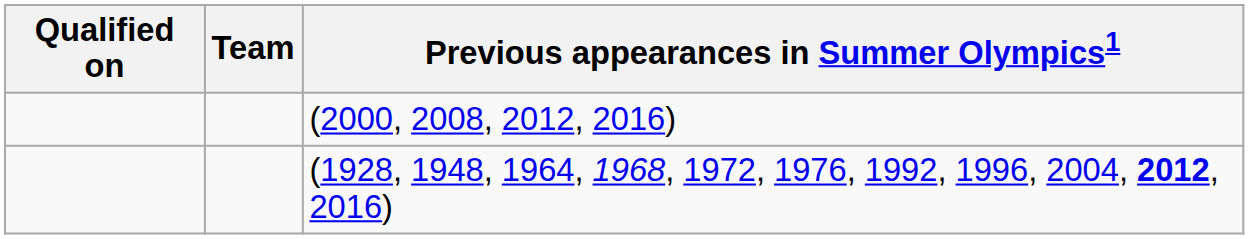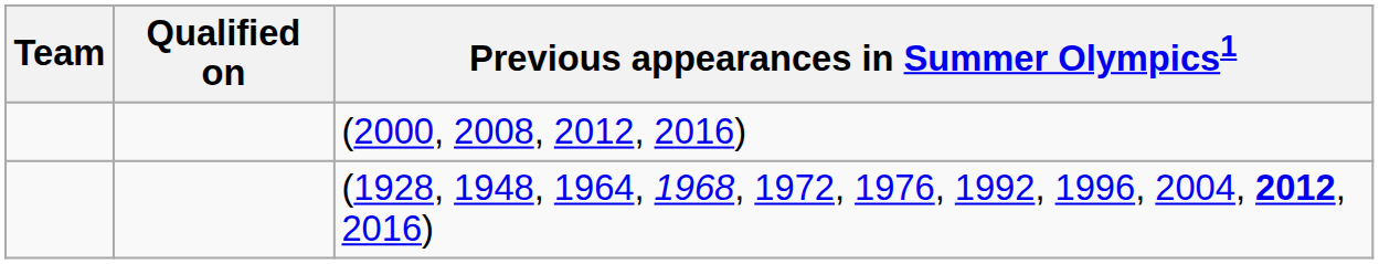columns swapped: Team <-> Qualified on
